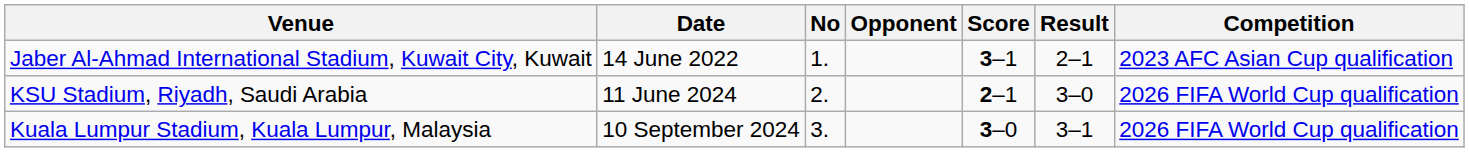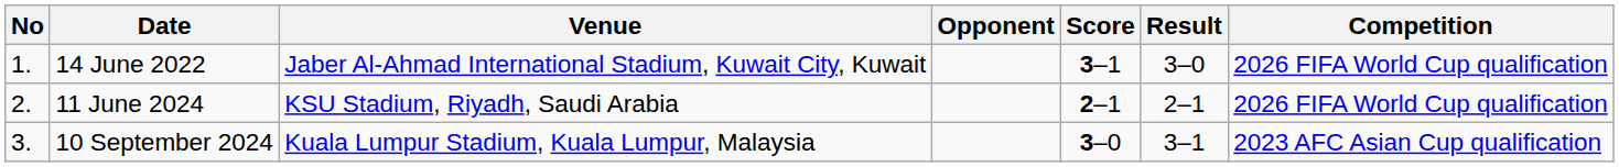columns swapped: No <-> Venue
14 June 2022 | Result: 2–1 -> 3–0
14 June 2022 | Competition: 2023 AFC Asian Cup qualification -> 2026 FIFA World Cup qualification
11 June 2024 | Result: 3–0 -> 2–1
10 September 2024 | Competition: 2026 FIFA World Cup qualification -> 2023 AFC Asian Cup qualification
